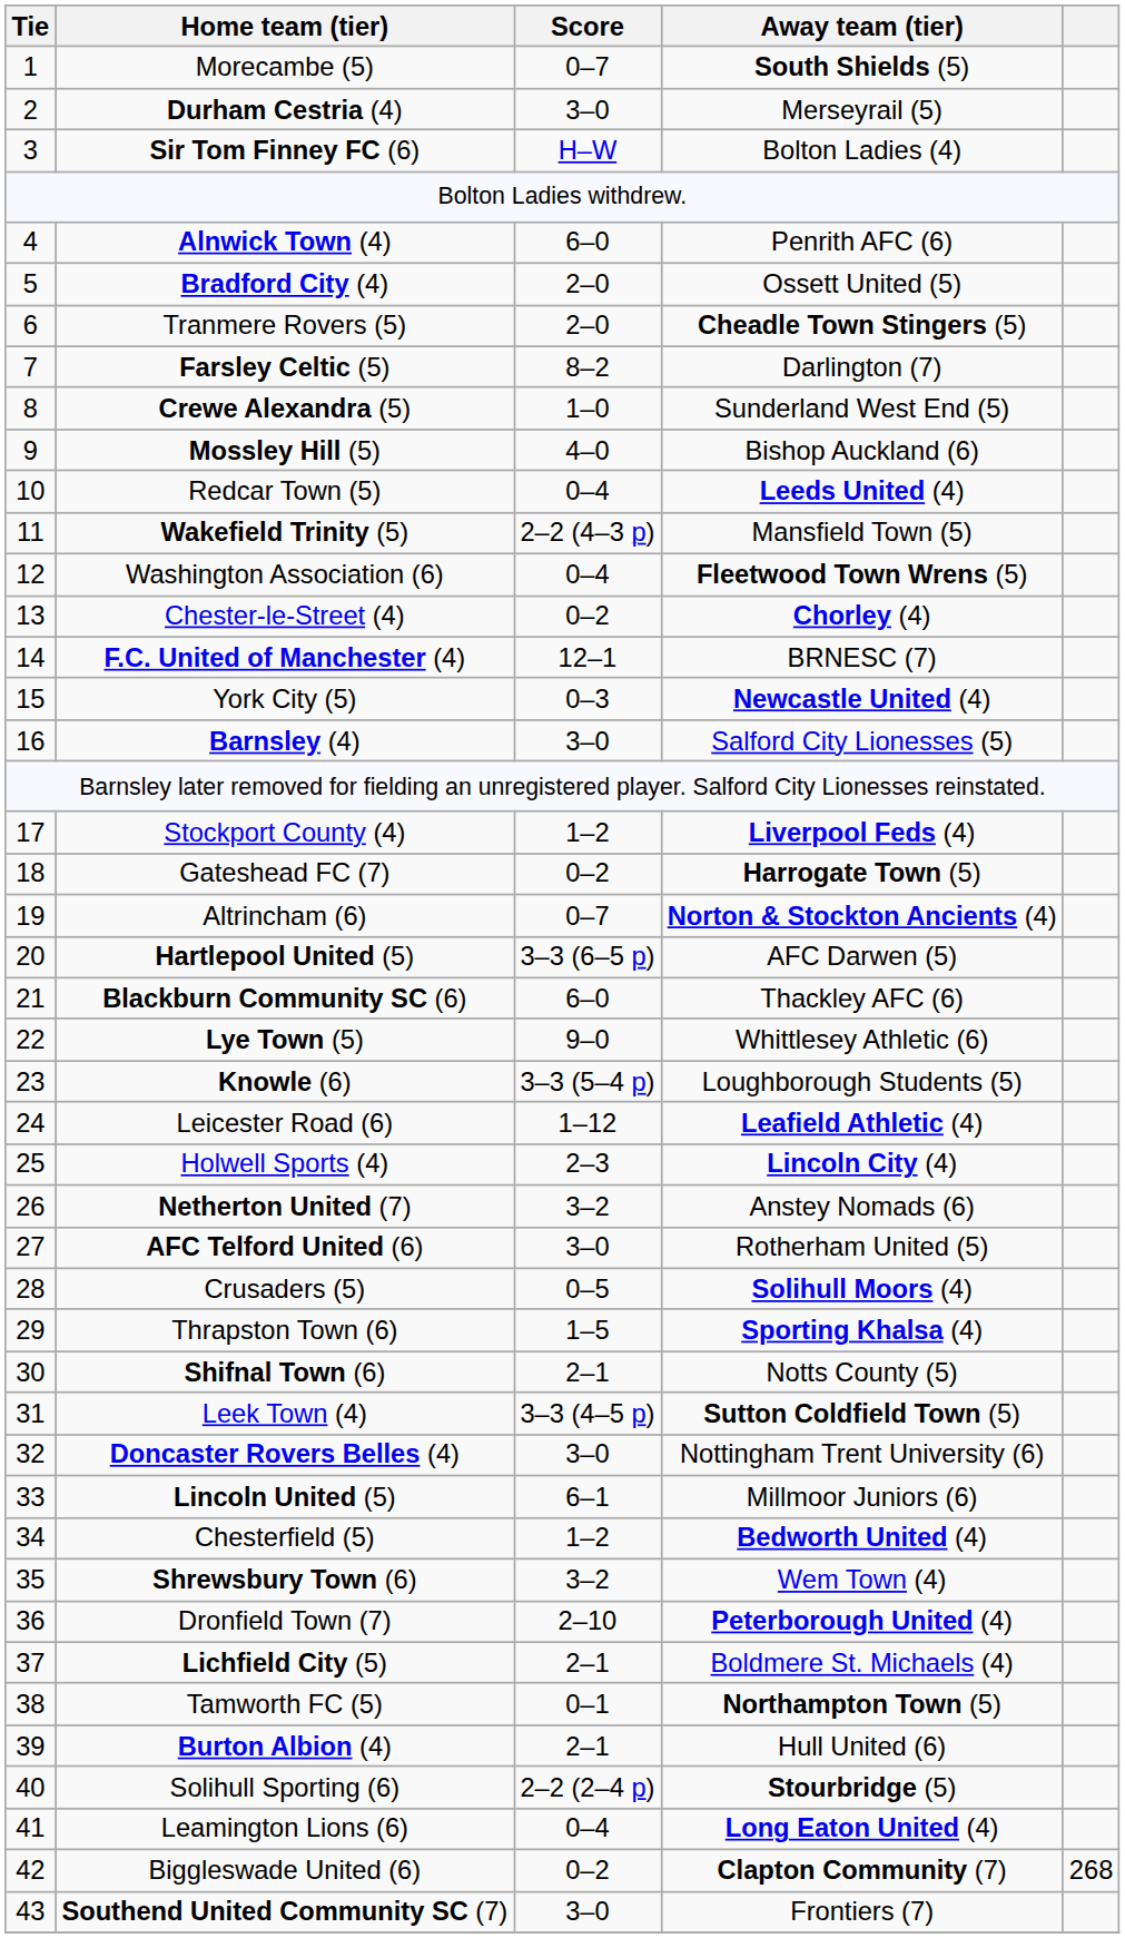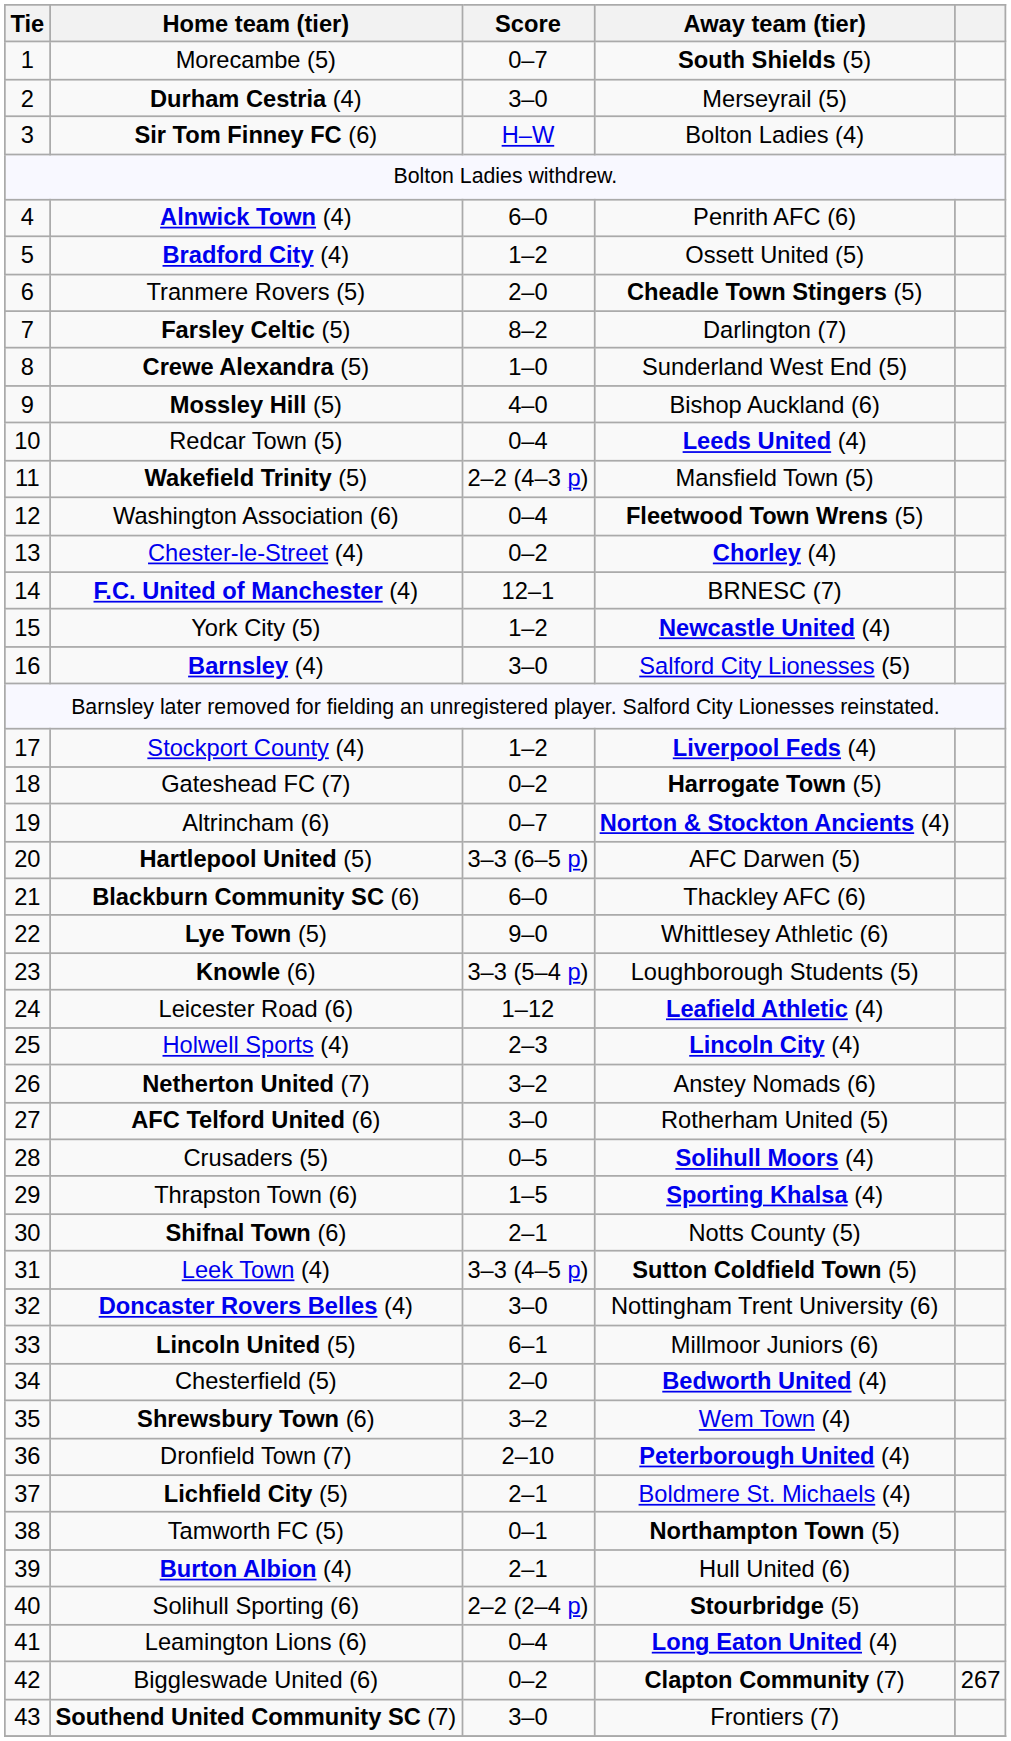Bradford City (4) | Score: 2–0 -> 1–2
York City (5) | Score: 0–3 -> 1–2
Chesterfield (5) | Score: 1–2 -> 2–0
Biggleswade United (6) | column 5: 268 -> 267
